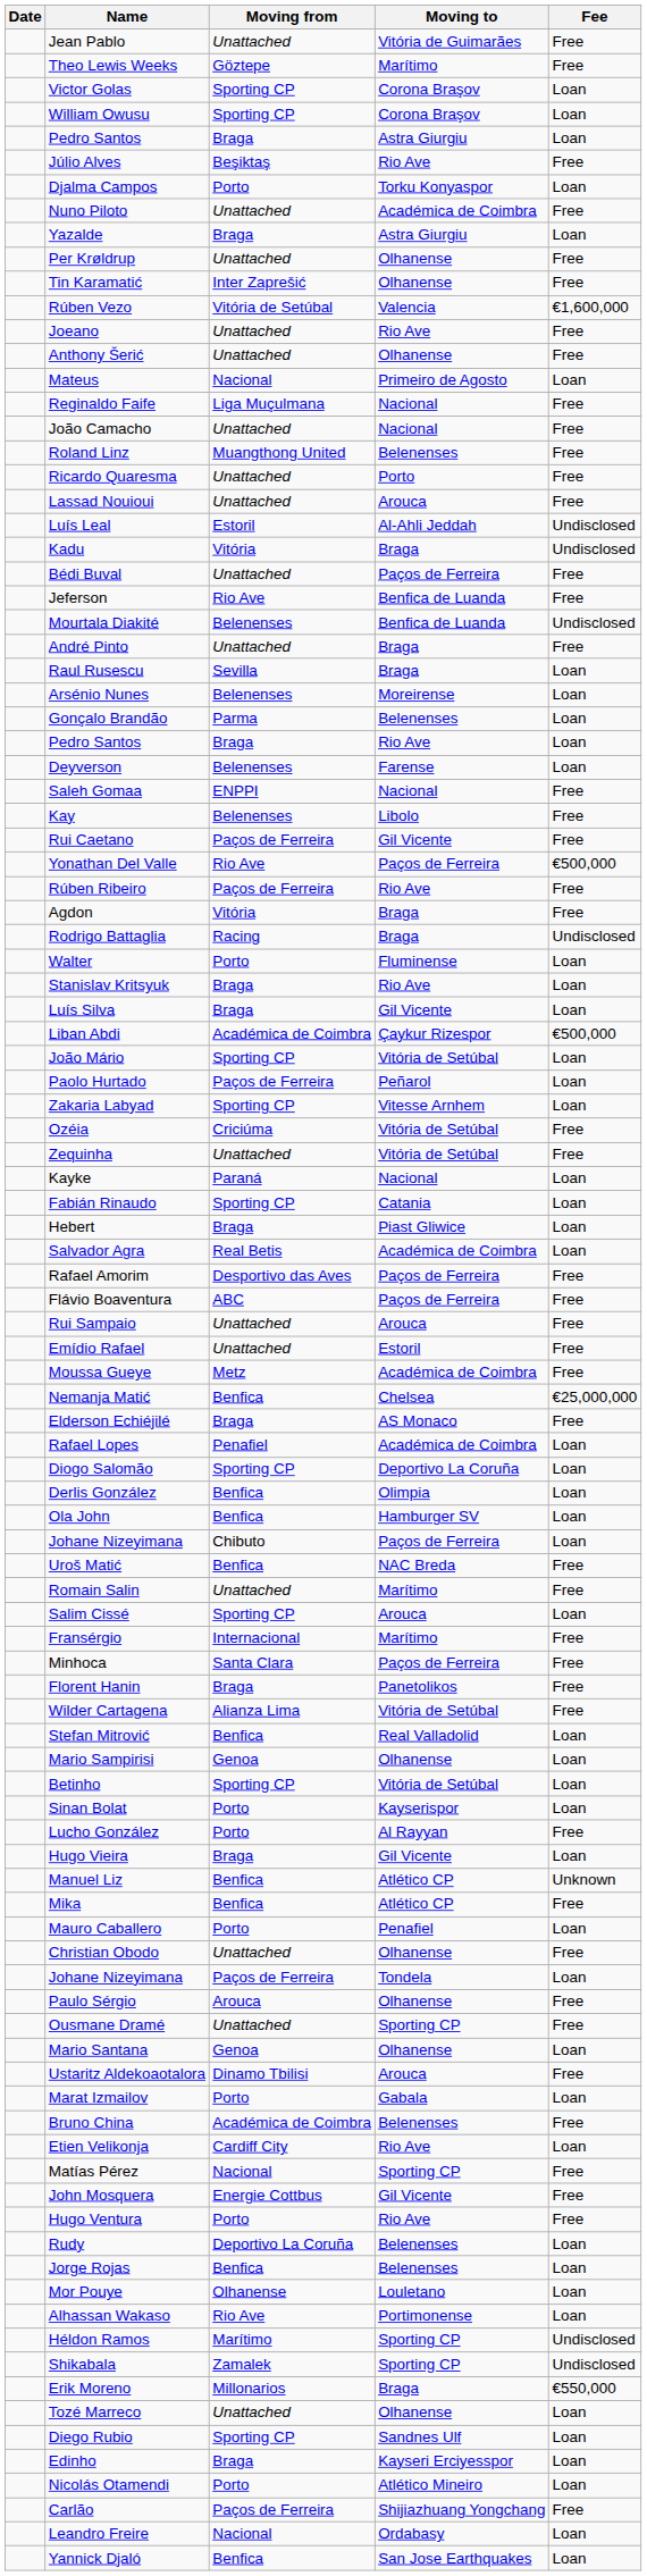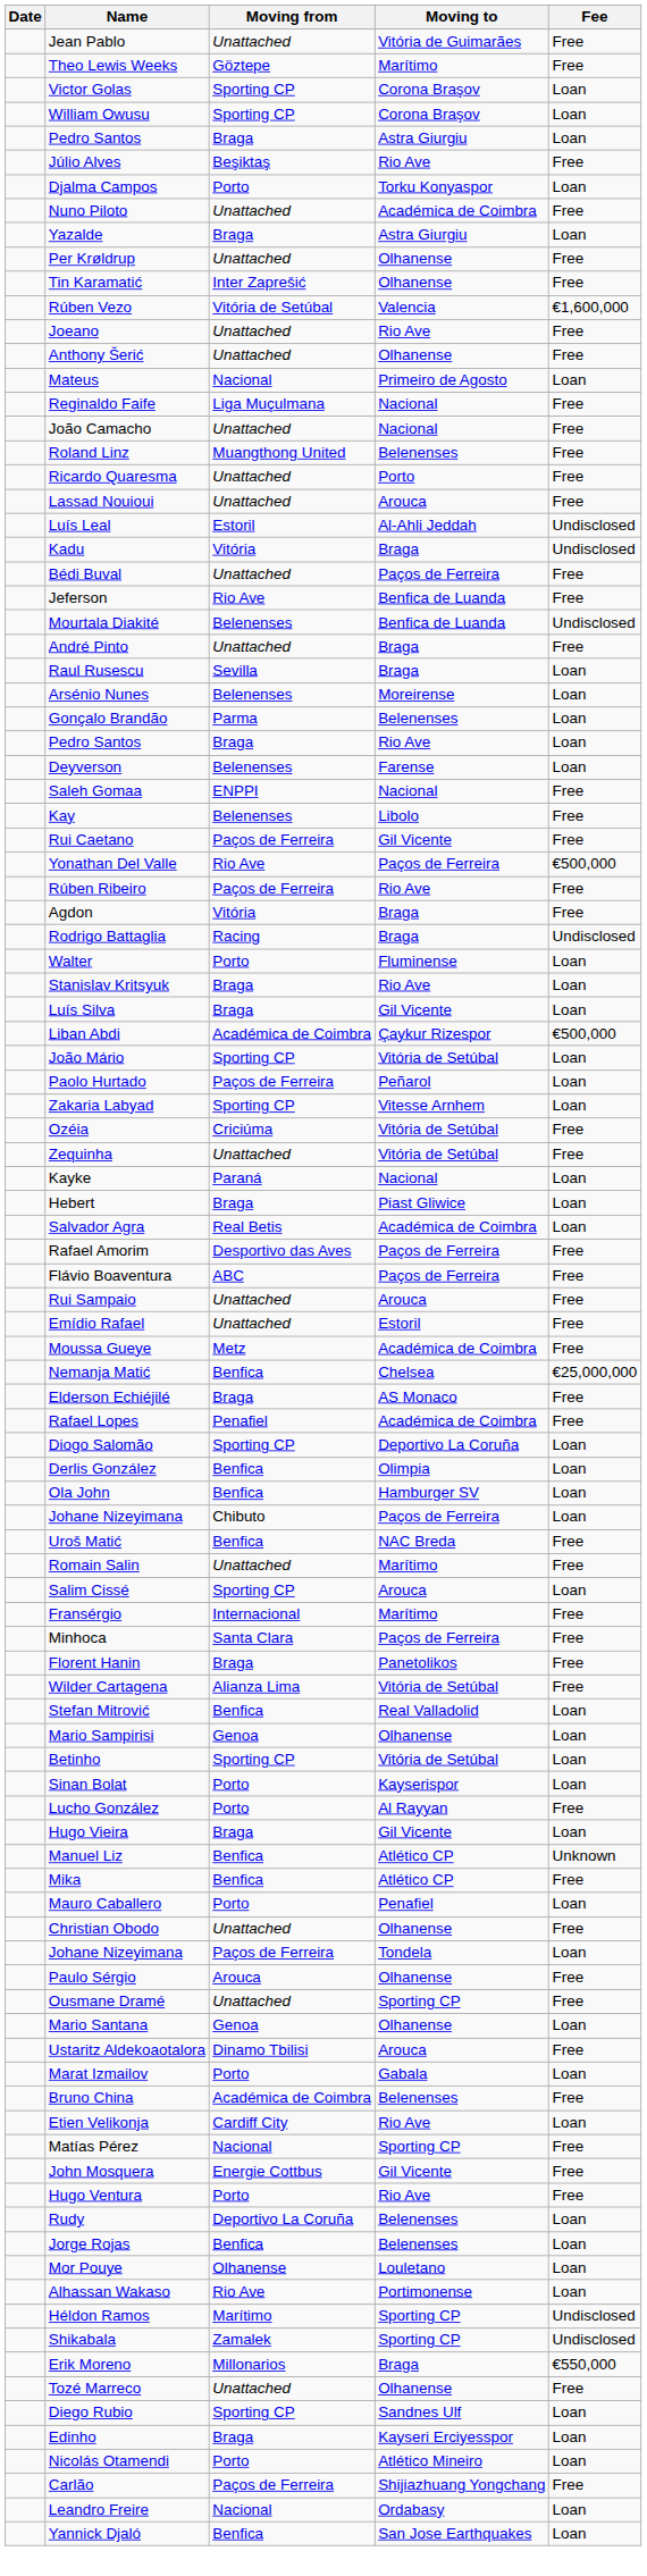- row: Fabián Rinaudo | Sporting CP | Catania | Loan
Rafael Lopes | Fee: Loan -> Free
Tozé Marreco | Fee: Loan -> Free
